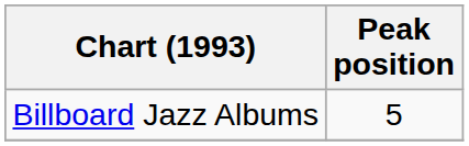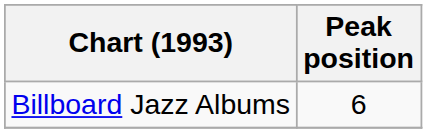Billboard Jazz Albums | Peak position: 5 -> 6
